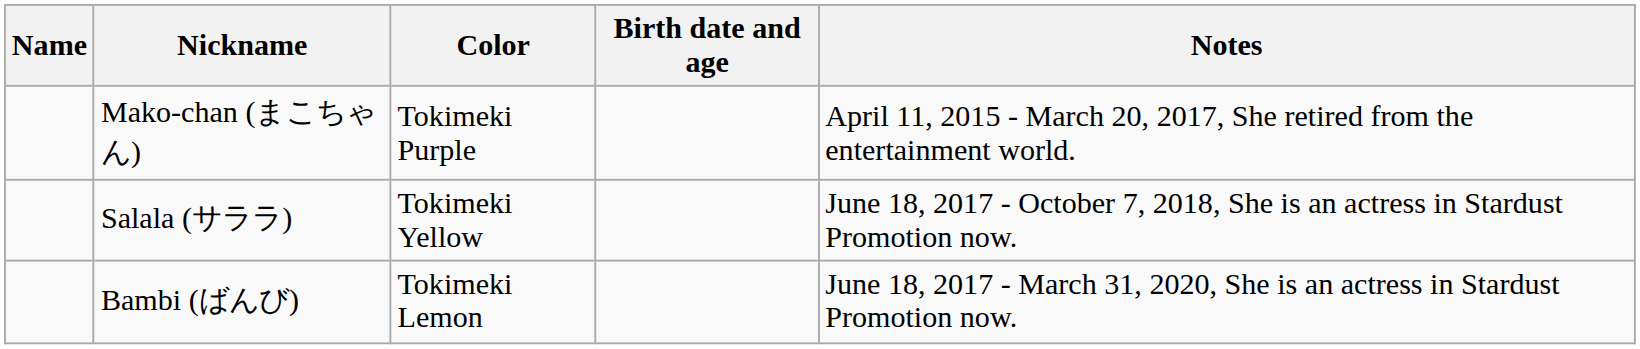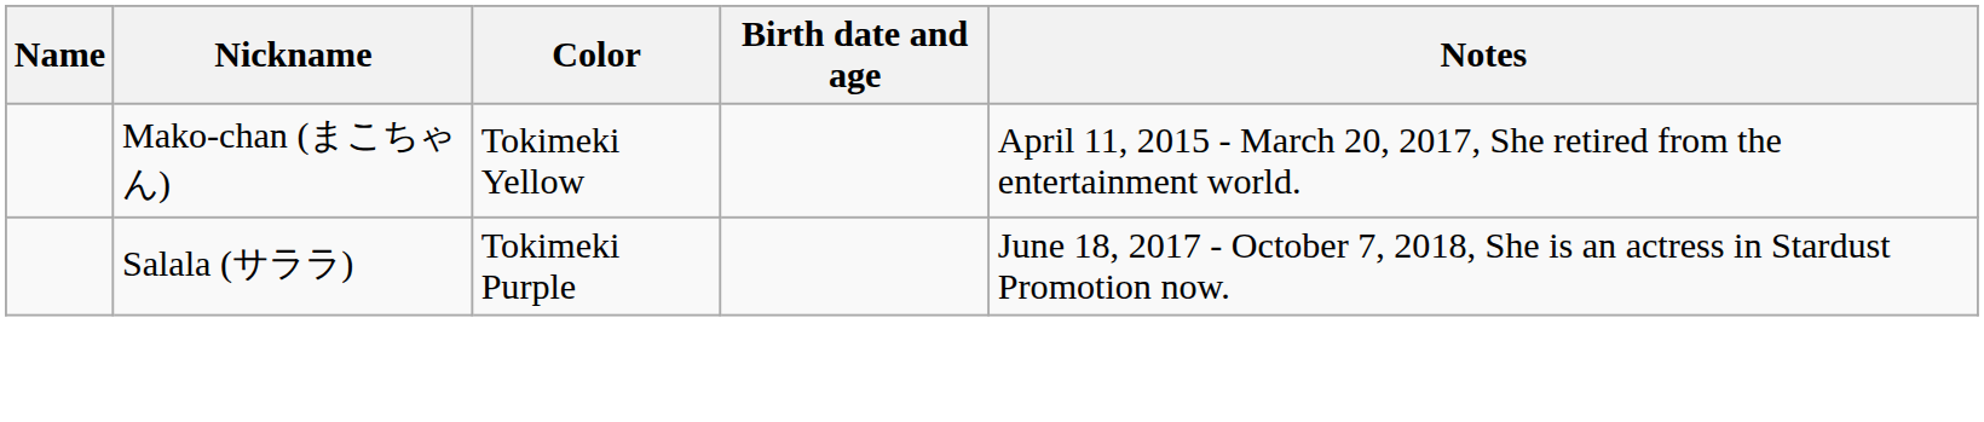Mako-chan (まこちゃん) | Color: Tokimeki Purple -> Tokimeki Yellow
Salala (サララ) | Color: Tokimeki Yellow -> Tokimeki Purple
- row: Bambi (ばんび) | Tokimeki Lemon | June 18, 2017 - March 31, 2020, She is an actress in Stardust Promotion now.
